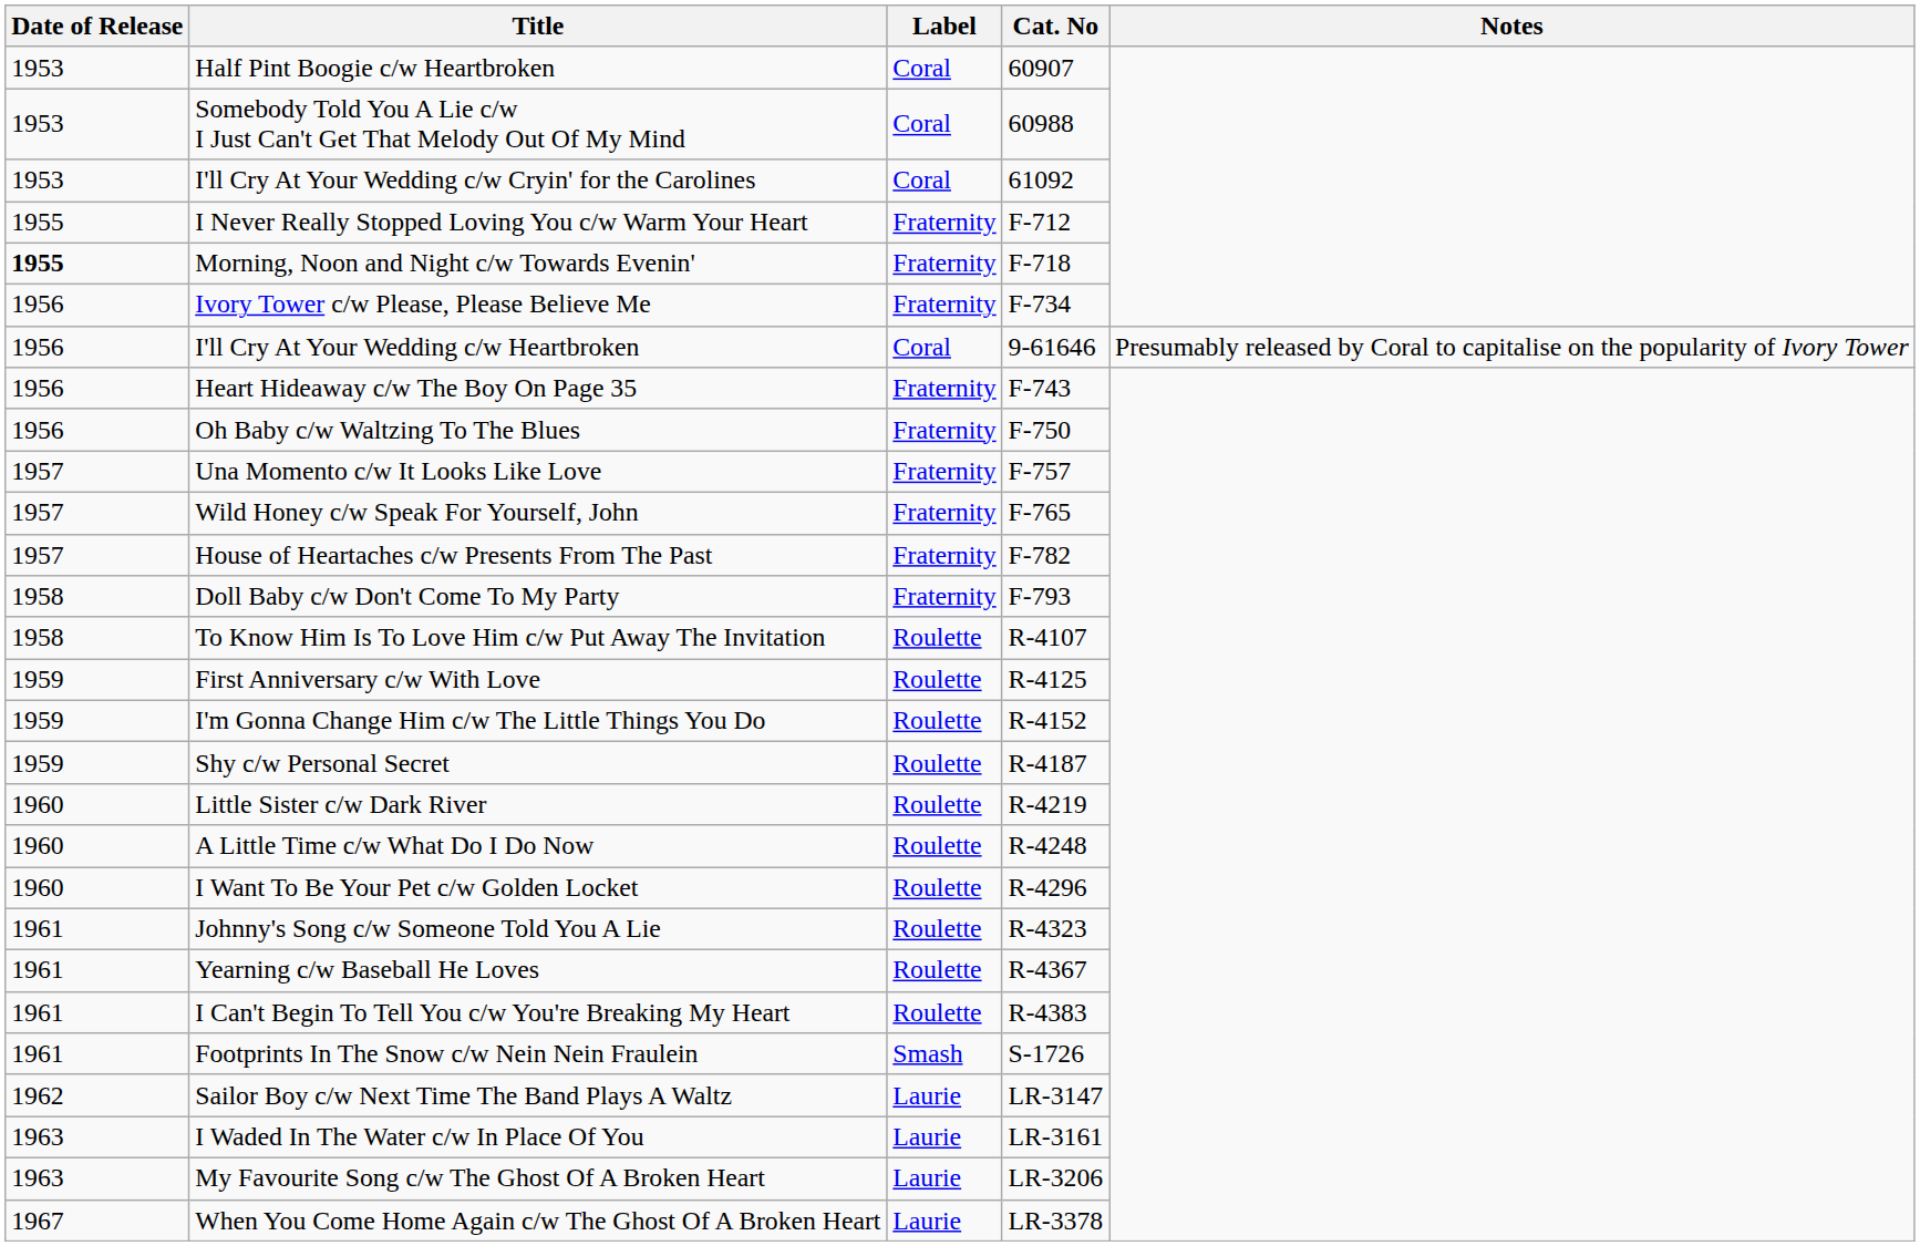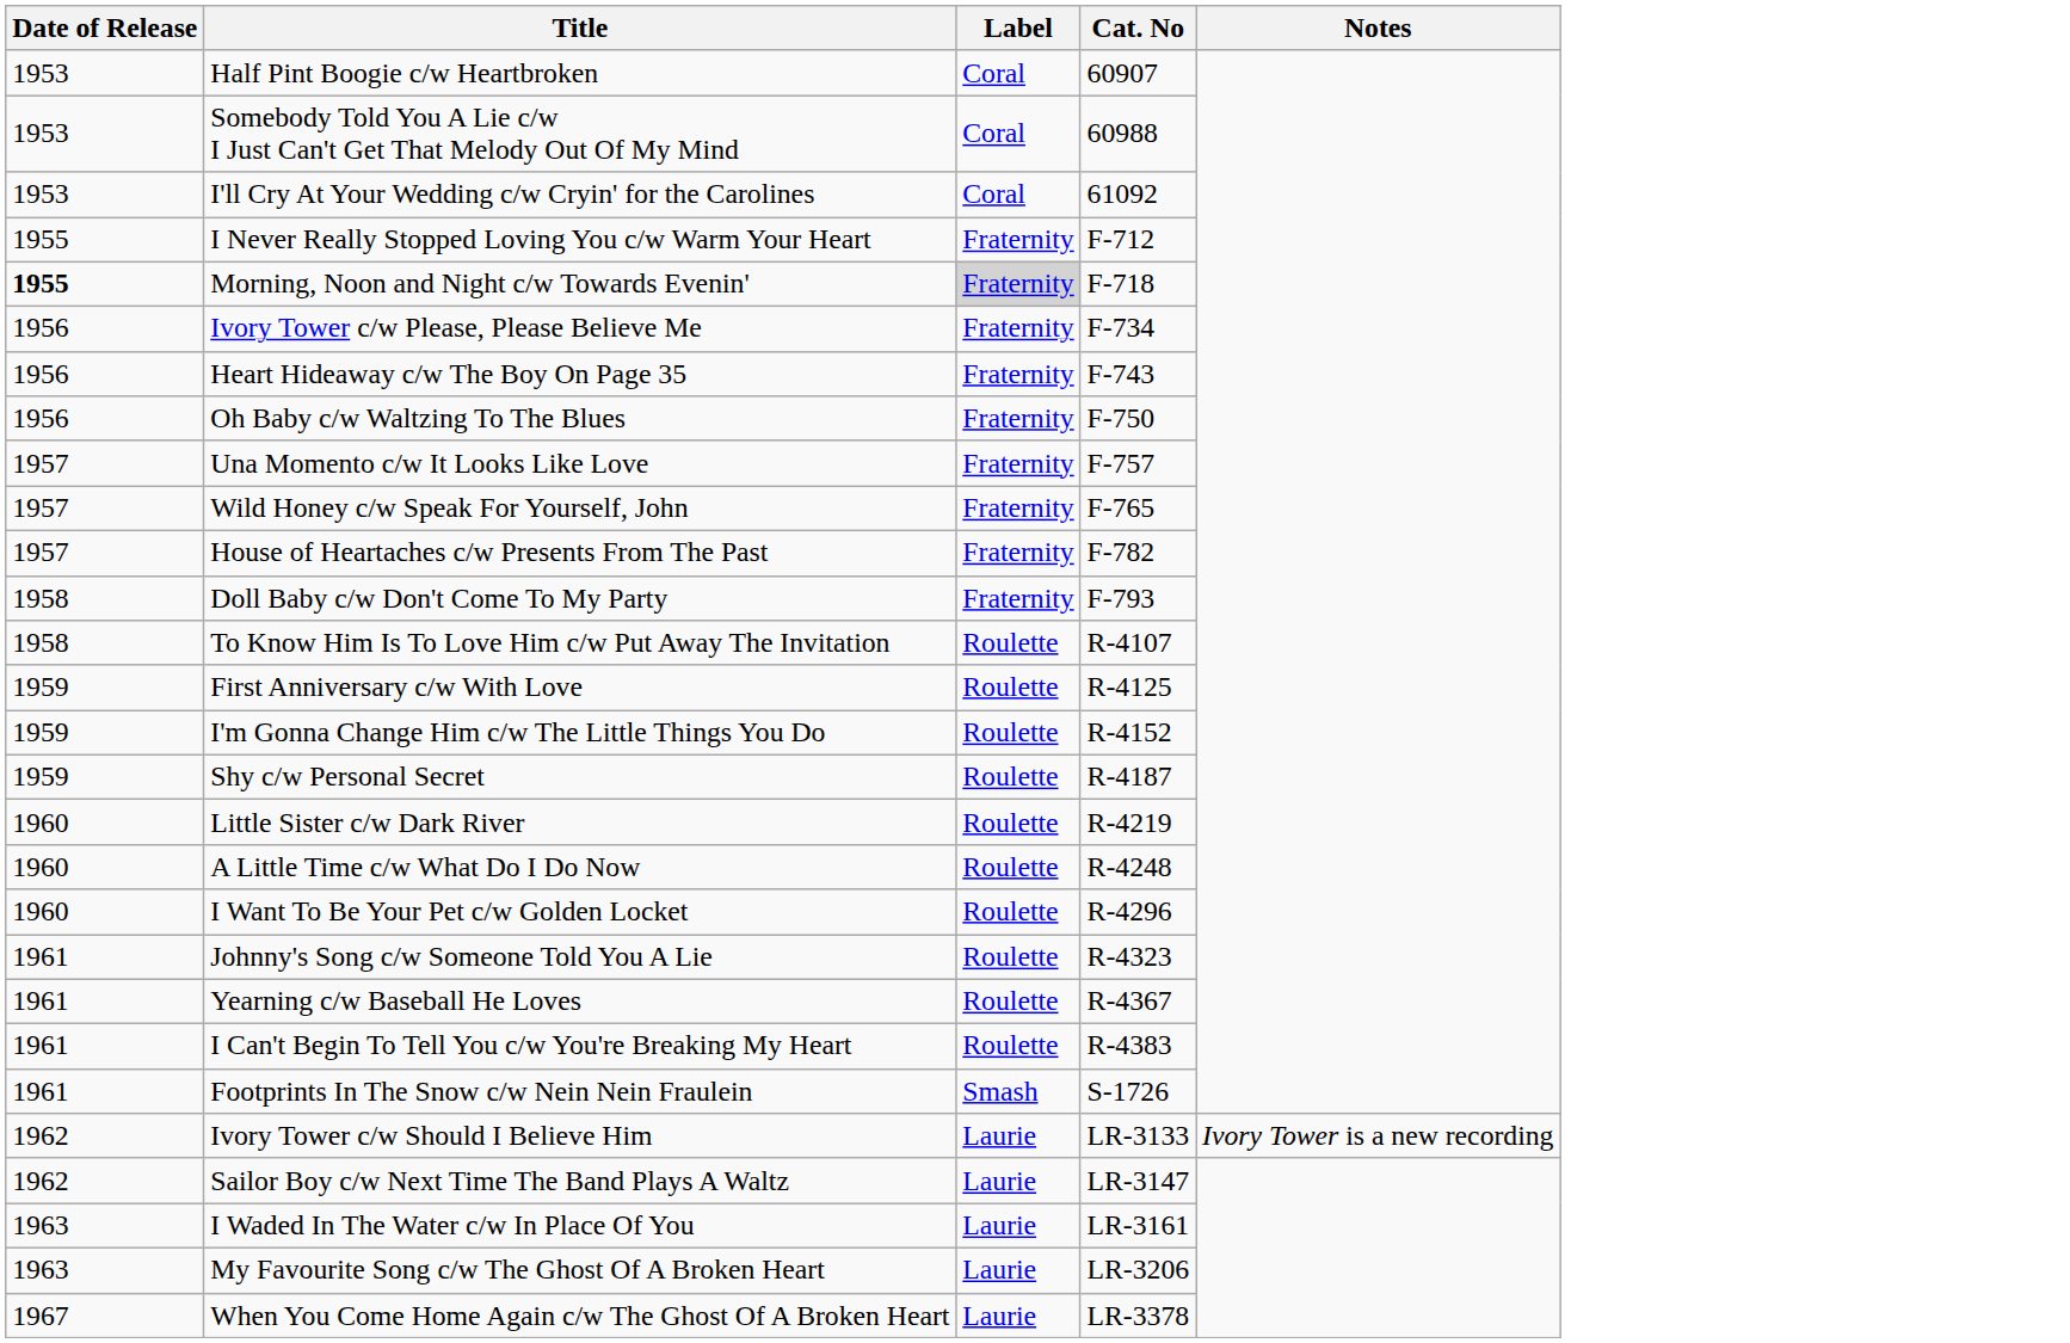Morning, Noon and Night c/w Towards Evenin' | Label: no background -> lightgrey background
- row: 1956 | I'll Cry At Your Wedding c/w Heartbroken | Coral | 9-61646 | Presumably released by Coral to capitalise on the popularity of Ivory Tower
+ row: 1962 | Ivory Tower c/w Should I Believe Him | Laurie | LR-3133 | Ivory Tower is a new recording
